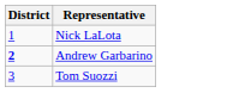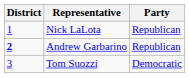+ column: Party | Republican | Republican | Democratic
